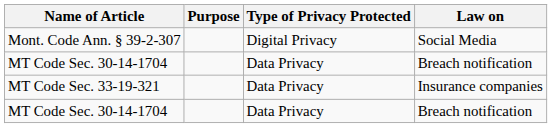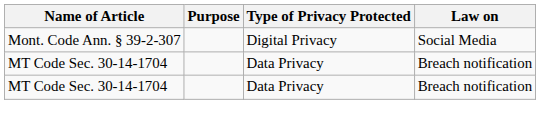- row: MT Code Sec. 33-19-321 | Data Privacy | Insurance companies
